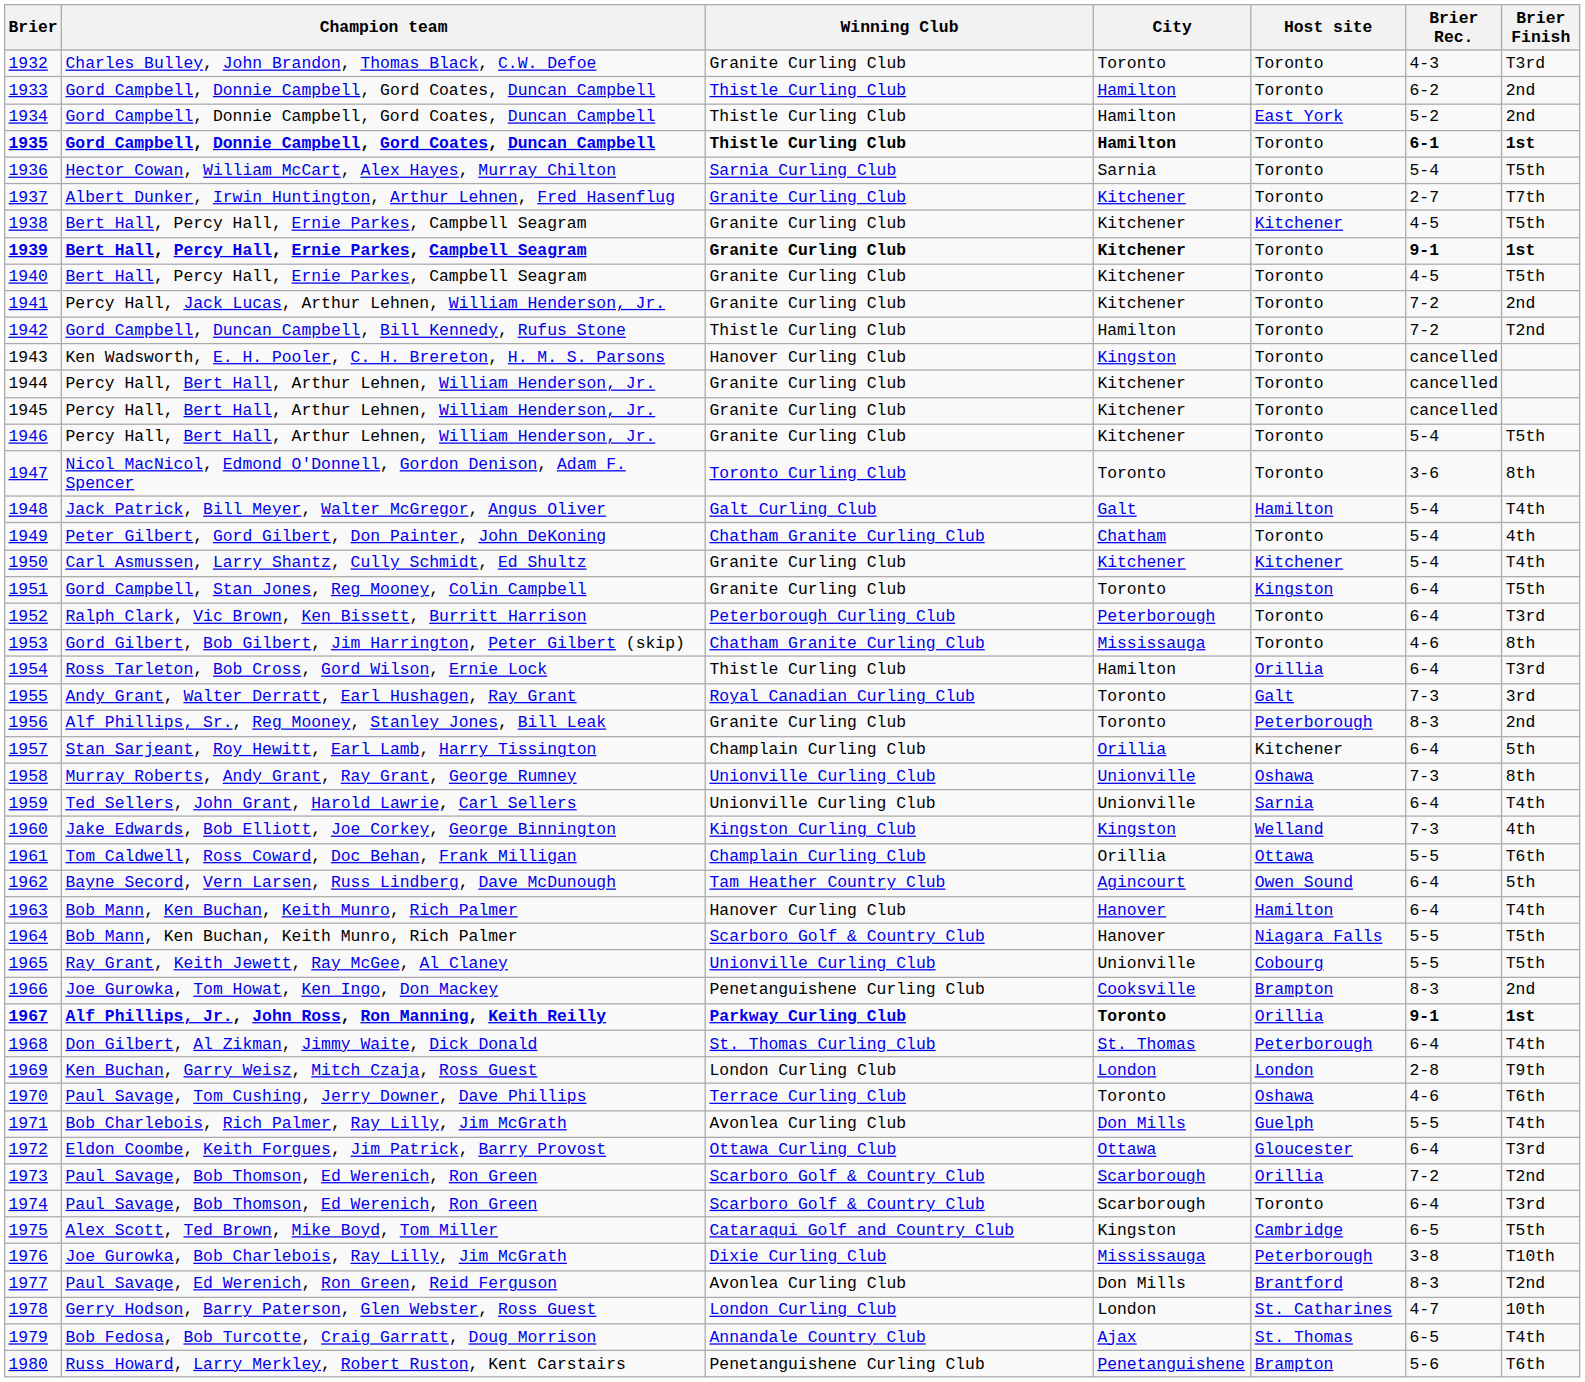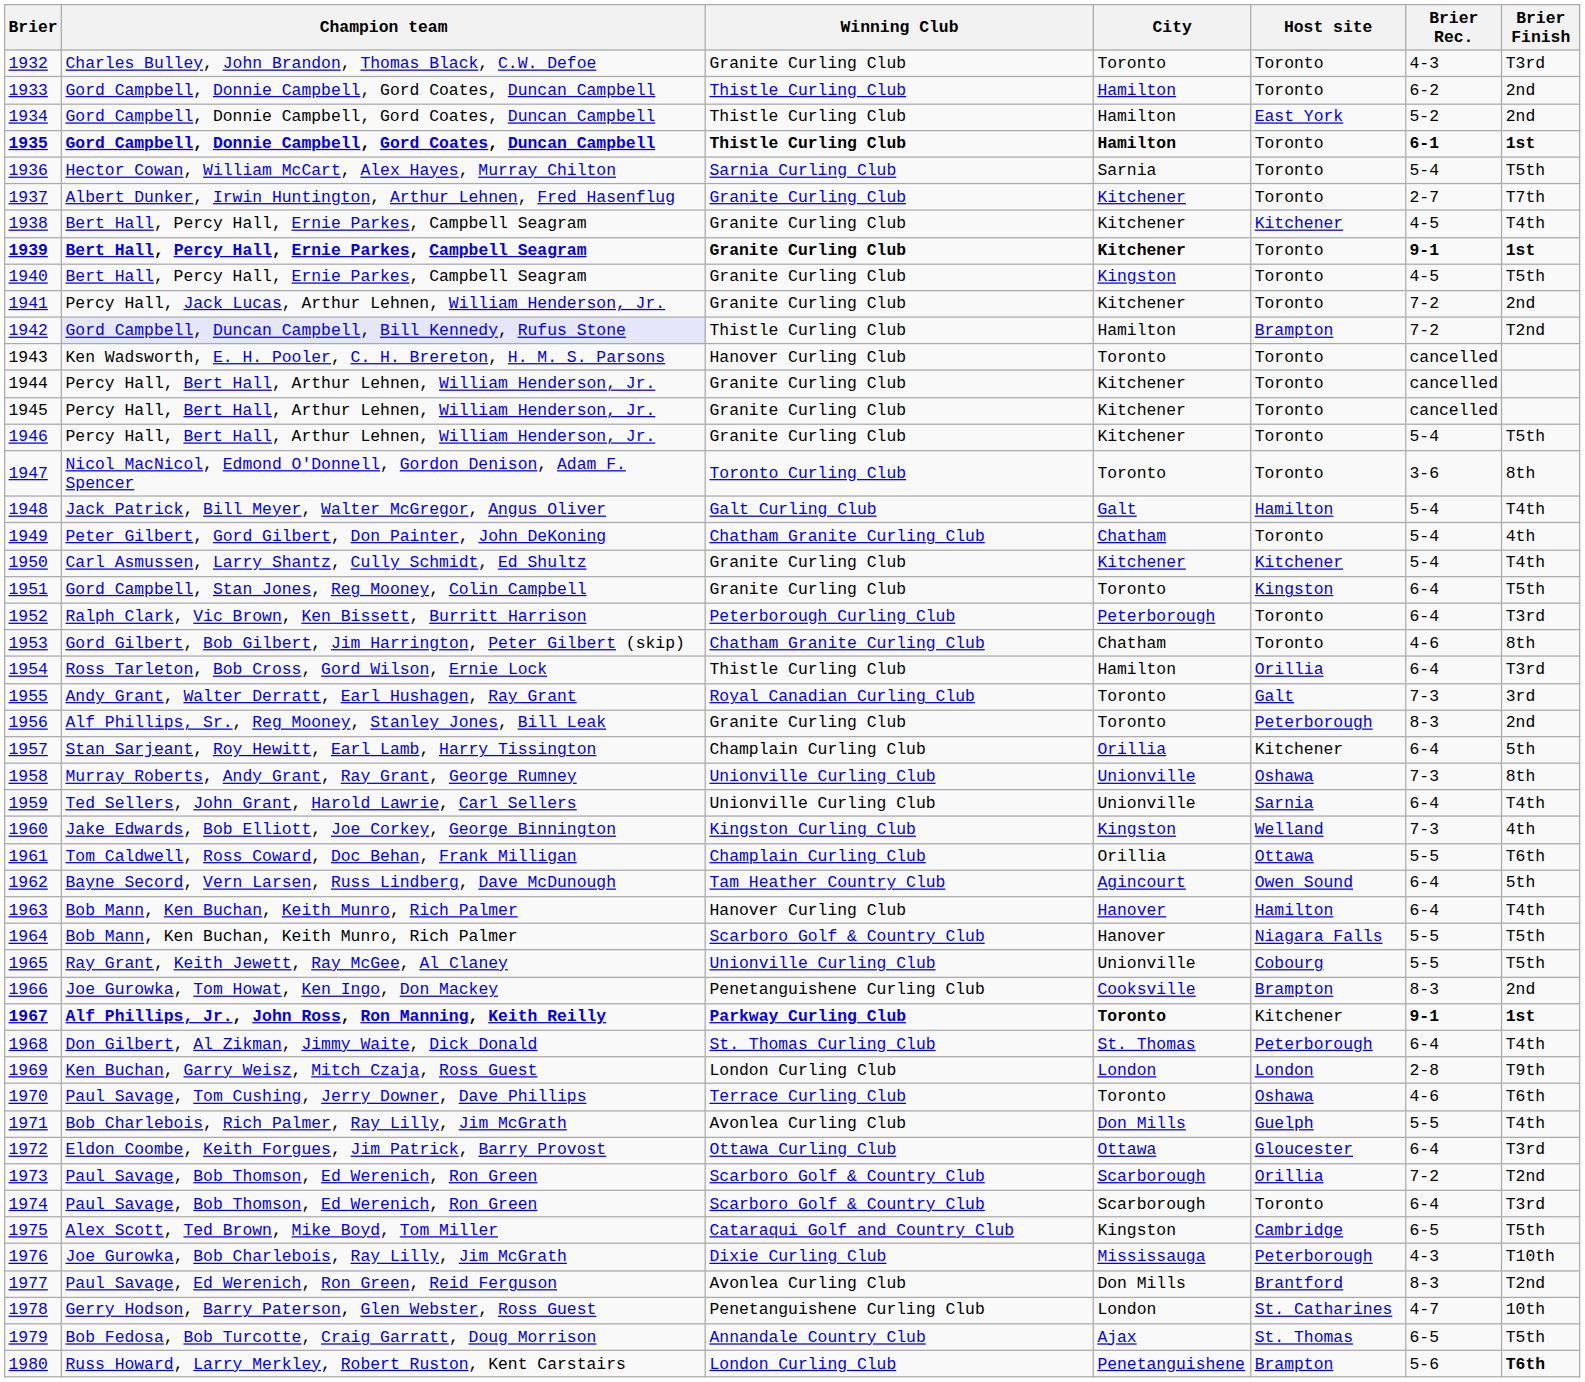1938 | Brier Finish: T5th -> T4th
1940 | City: Kitchener -> Kingston
1942 | Champion team: no background -> lavender background
1942 | Host site: Toronto -> Brampton
1943 | City: Kingston -> Toronto
1953 | City: Mississauga -> Chatham
1967 | Host site: Orillia -> Kitchener
1976 | Brier Rec.: 3-8 -> 4-3
1978 | Winning Club: London Curling Club -> Penetanguishene Curling Club
1979 | Brier Finish: T4th -> T5th
1980 | Winning Club: Penetanguishene Curling Club -> London Curling Club
1980 | Brier Finish: normal -> bold
